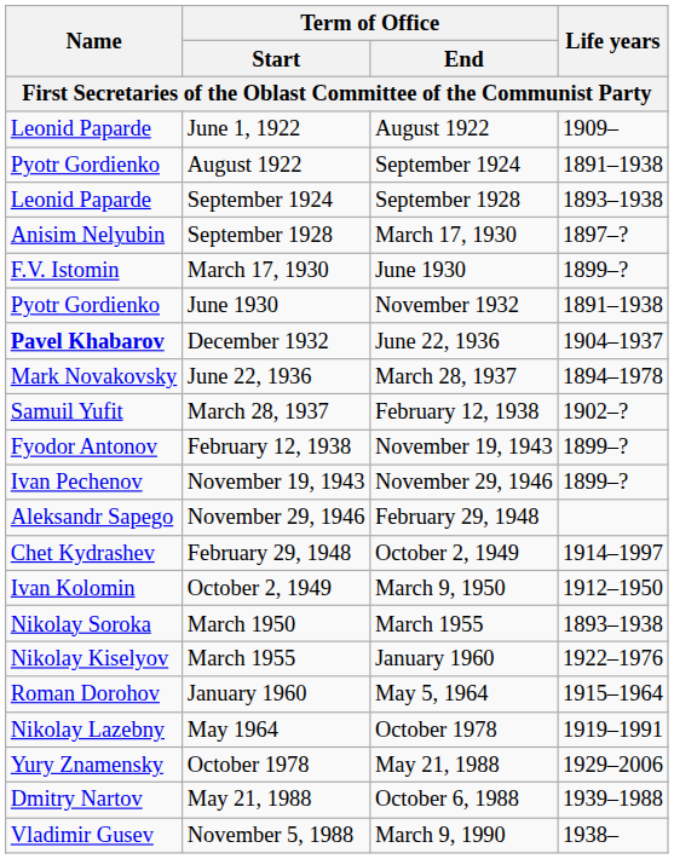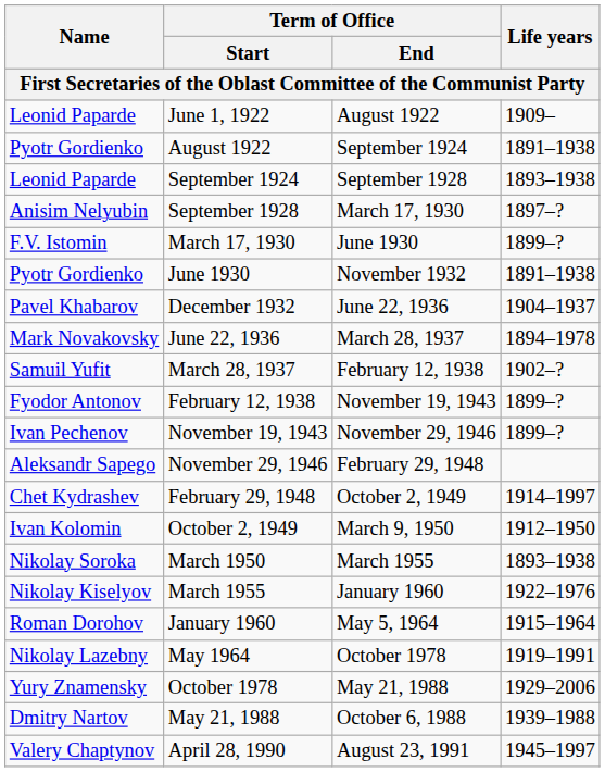December 1932 | Name: bold -> normal
- row: Vladimir Gusev | November 5, 1988 | March 9, 1990 | 1938–
+ row: Valery Chaptynov | April 28, 1990 | August 23, 1991 | 1945–1997
